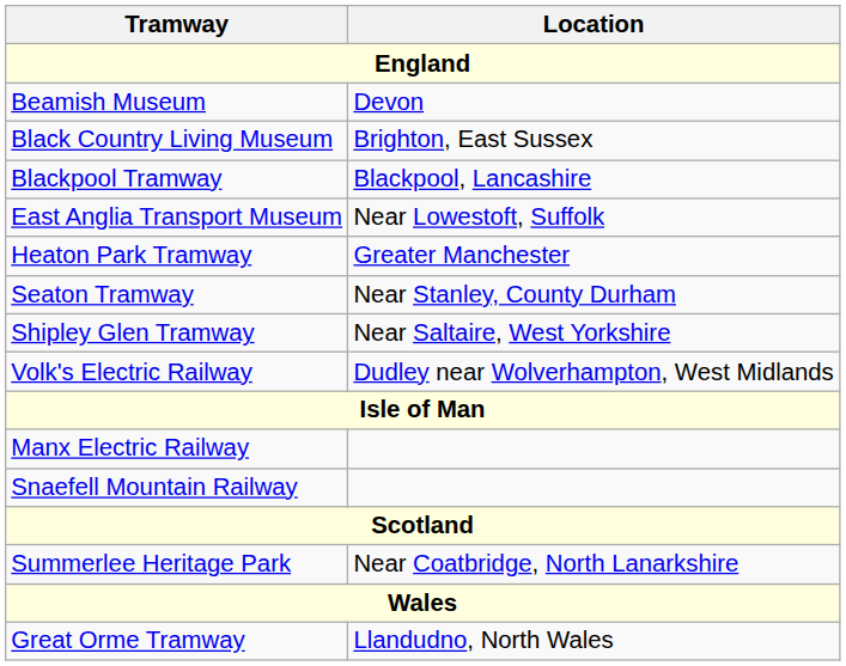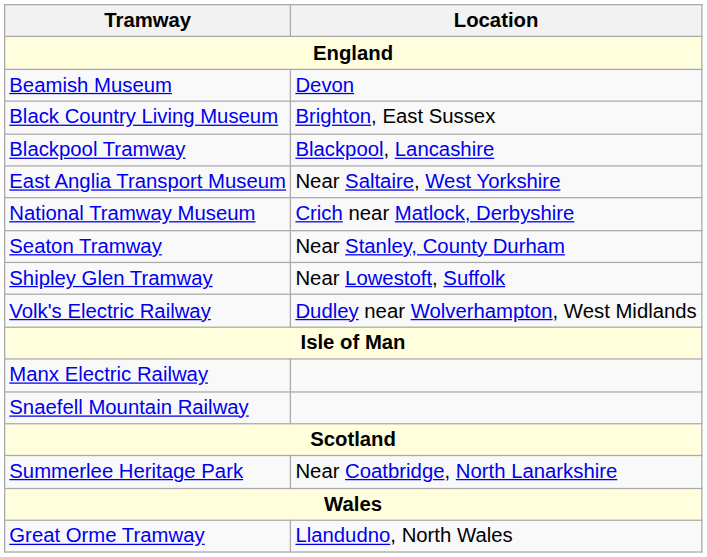East Anglia Transport Museum | Location: Near Lowestoft, Suffolk -> Near Saltaire, West Yorkshire
- row: Heaton Park Tramway | Greater Manchester
+ row: National Tramway Museum | Crich near Matlock, Derbyshire
Shipley Glen Tramway | Location: Near Saltaire, West Yorkshire -> Near Lowestoft, Suffolk
